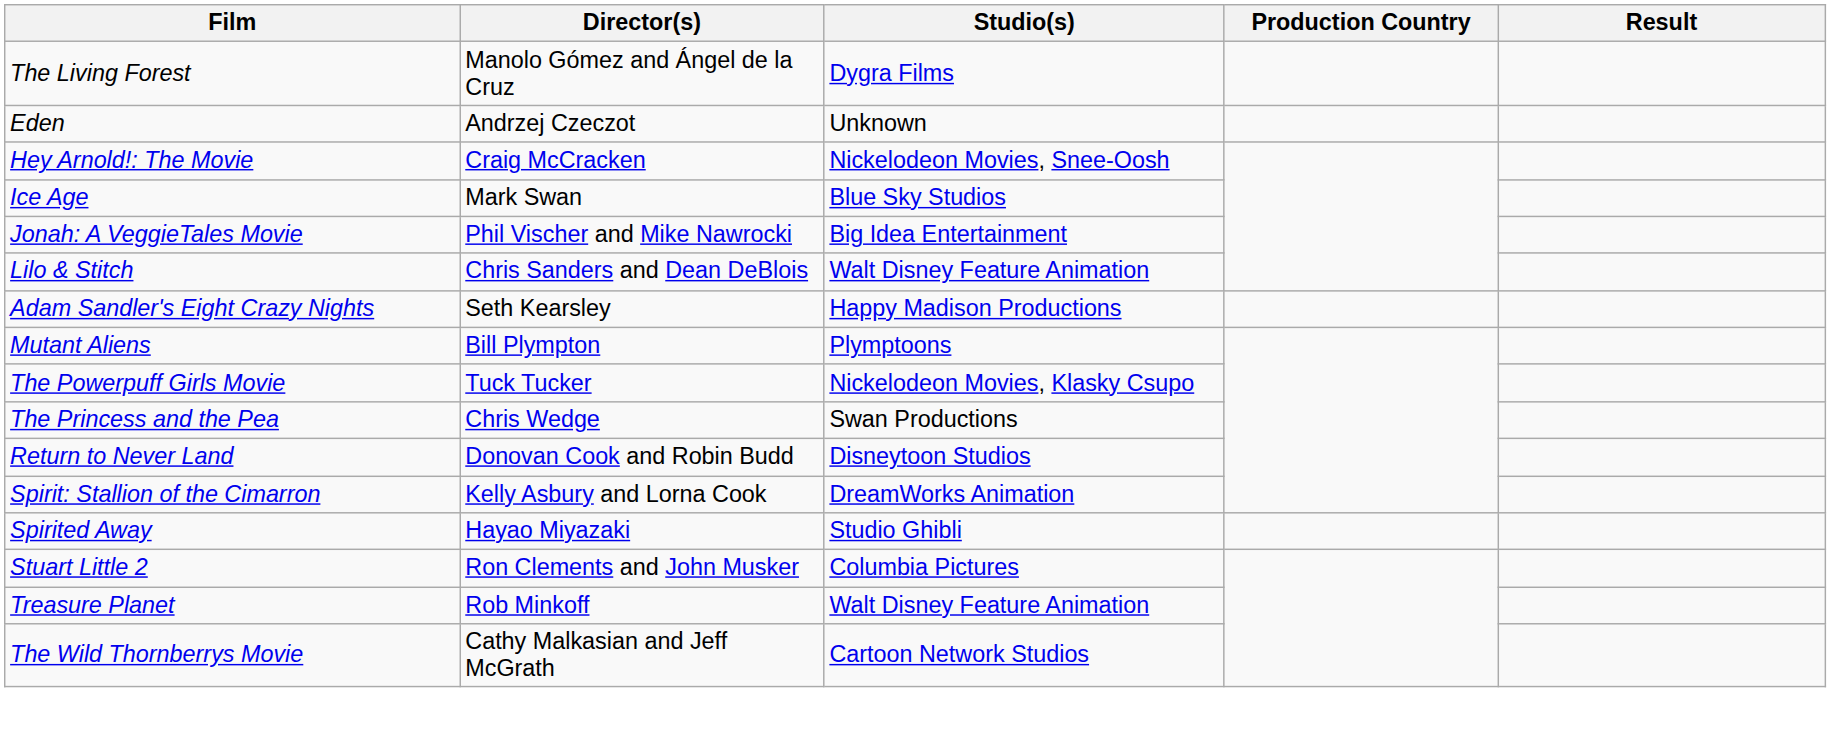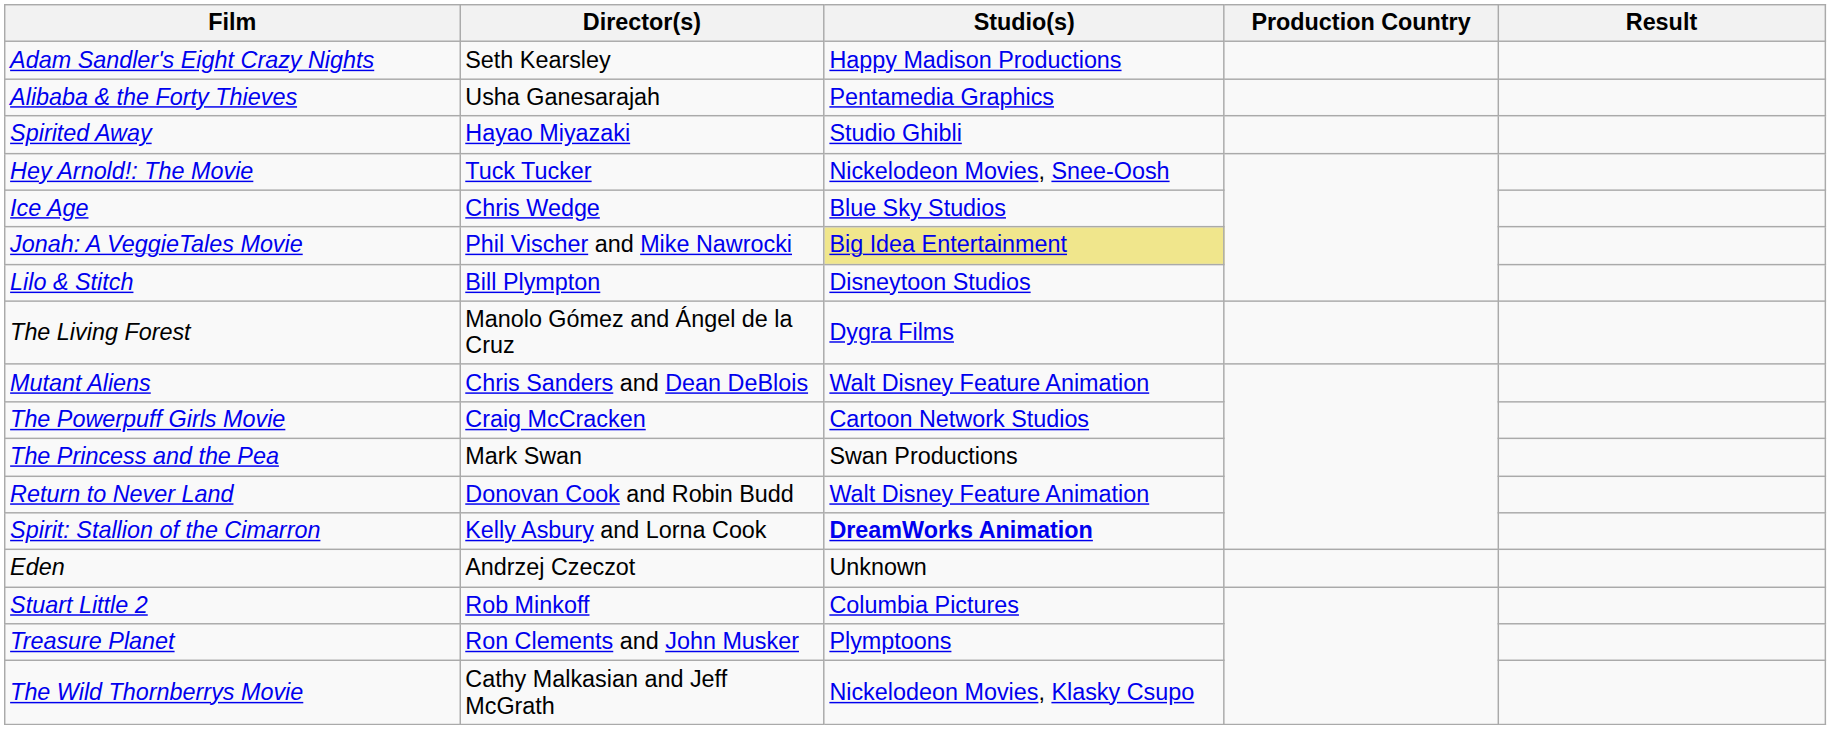rows swapped: Adam Sandler's Eight Crazy Nights <-> The Living Forest
+ row: Alibaba & the Forty Thieves | Usha Ganesarajah | Pentamedia Graphics
rows swapped: Eden <-> Spirited Away
Hey Arnold!: The Movie | Director(s): Craig McCracken -> Tuck Tucker
Ice Age | Director(s): Mark Swan -> Chris Wedge
Jonah: A VeggieTales Movie | Studio(s): no background -> khaki background
Lilo & Stitch | Director(s): Chris Sanders and Dean DeBlois -> Bill Plympton
Lilo & Stitch | Studio(s): Walt Disney Feature Animation -> Disneytoon Studios
Mutant Aliens | Director(s): Bill Plympton -> Chris Sanders and Dean DeBlois
Mutant Aliens | Studio(s): Plymptoons -> Walt Disney Feature Animation
The Powerpuff Girls Movie | Director(s): Tuck Tucker -> Craig McCracken
The Powerpuff Girls Movie | Studio(s): Nickelodeon Movies, Klasky Csupo -> Cartoon Network Studios
The Princess and the Pea | Director(s): Chris Wedge -> Mark Swan
Return to Never Land | Studio(s): Disneytoon Studios -> Walt Disney Feature Animation
Spirit: Stallion of the Cimarron | Studio(s): normal -> bold
Stuart Little 2 | Director(s): Ron Clements and John Musker -> Rob Minkoff
Treasure Planet | Director(s): Rob Minkoff -> Ron Clements and John Musker
Treasure Planet | Studio(s): Walt Disney Feature Animation -> Plymptoons
The Wild Thornberrys Movie | Studio(s): Cartoon Network Studios -> Nickelodeon Movies, Klasky Csupo
